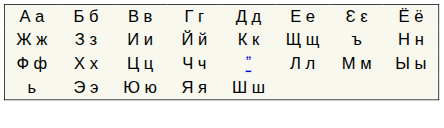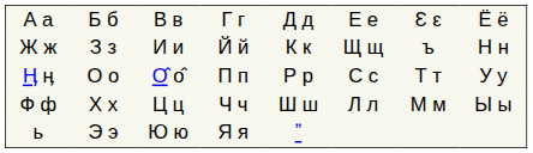+ row: Ӊ ӊ | О о | О̂ о̂ | П п | Р р | С с | Т т | У у
Ф ф | column 5: ˮ -> Ш ш
ь | column 5: Ш ш -> ˮ
